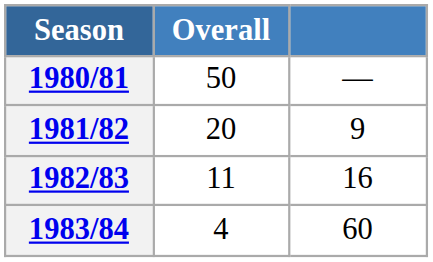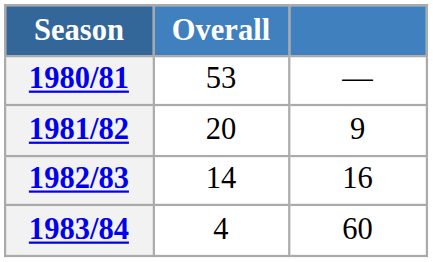1980/81 | Overall: 50 -> 53
1982/83 | Overall: 11 -> 14
